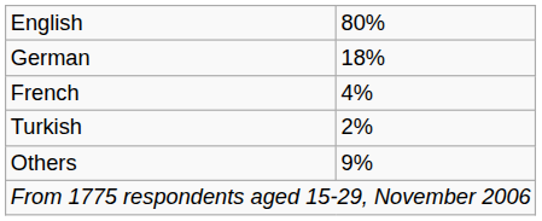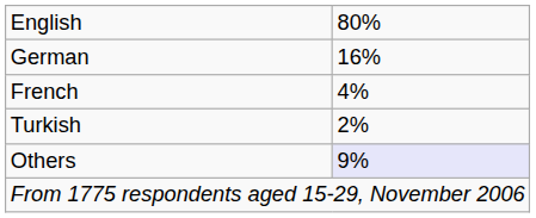German | column 2: 18% -> 16%
Others | column 2: no background -> lavender background
